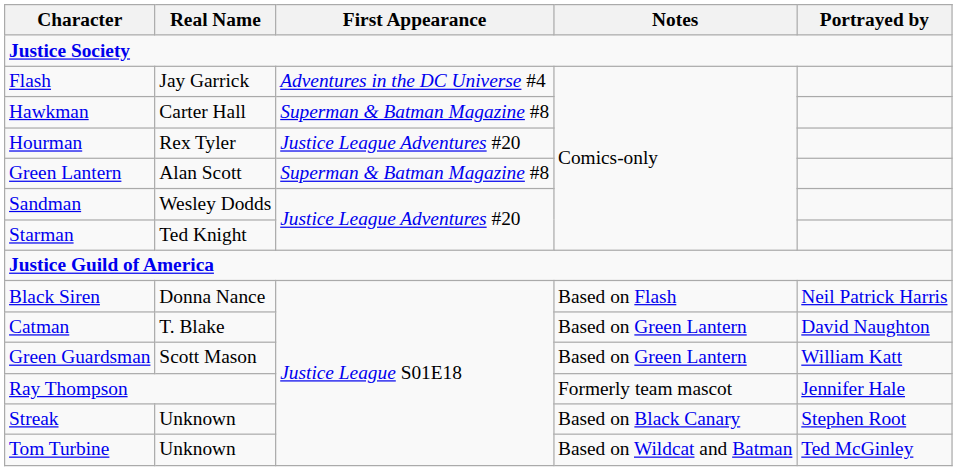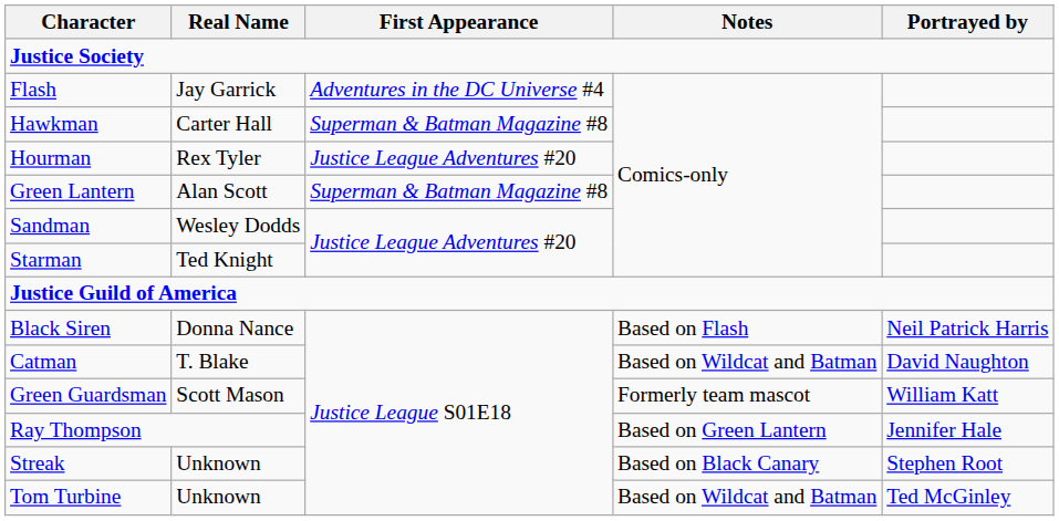Catman | Notes: Based on Green Lantern -> Based on Wildcat and Batman
Green Guardsman | Notes: Based on Green Lantern -> Formerly team mascot
Ray Thompson | Notes: Formerly team mascot -> Based on Green Lantern
